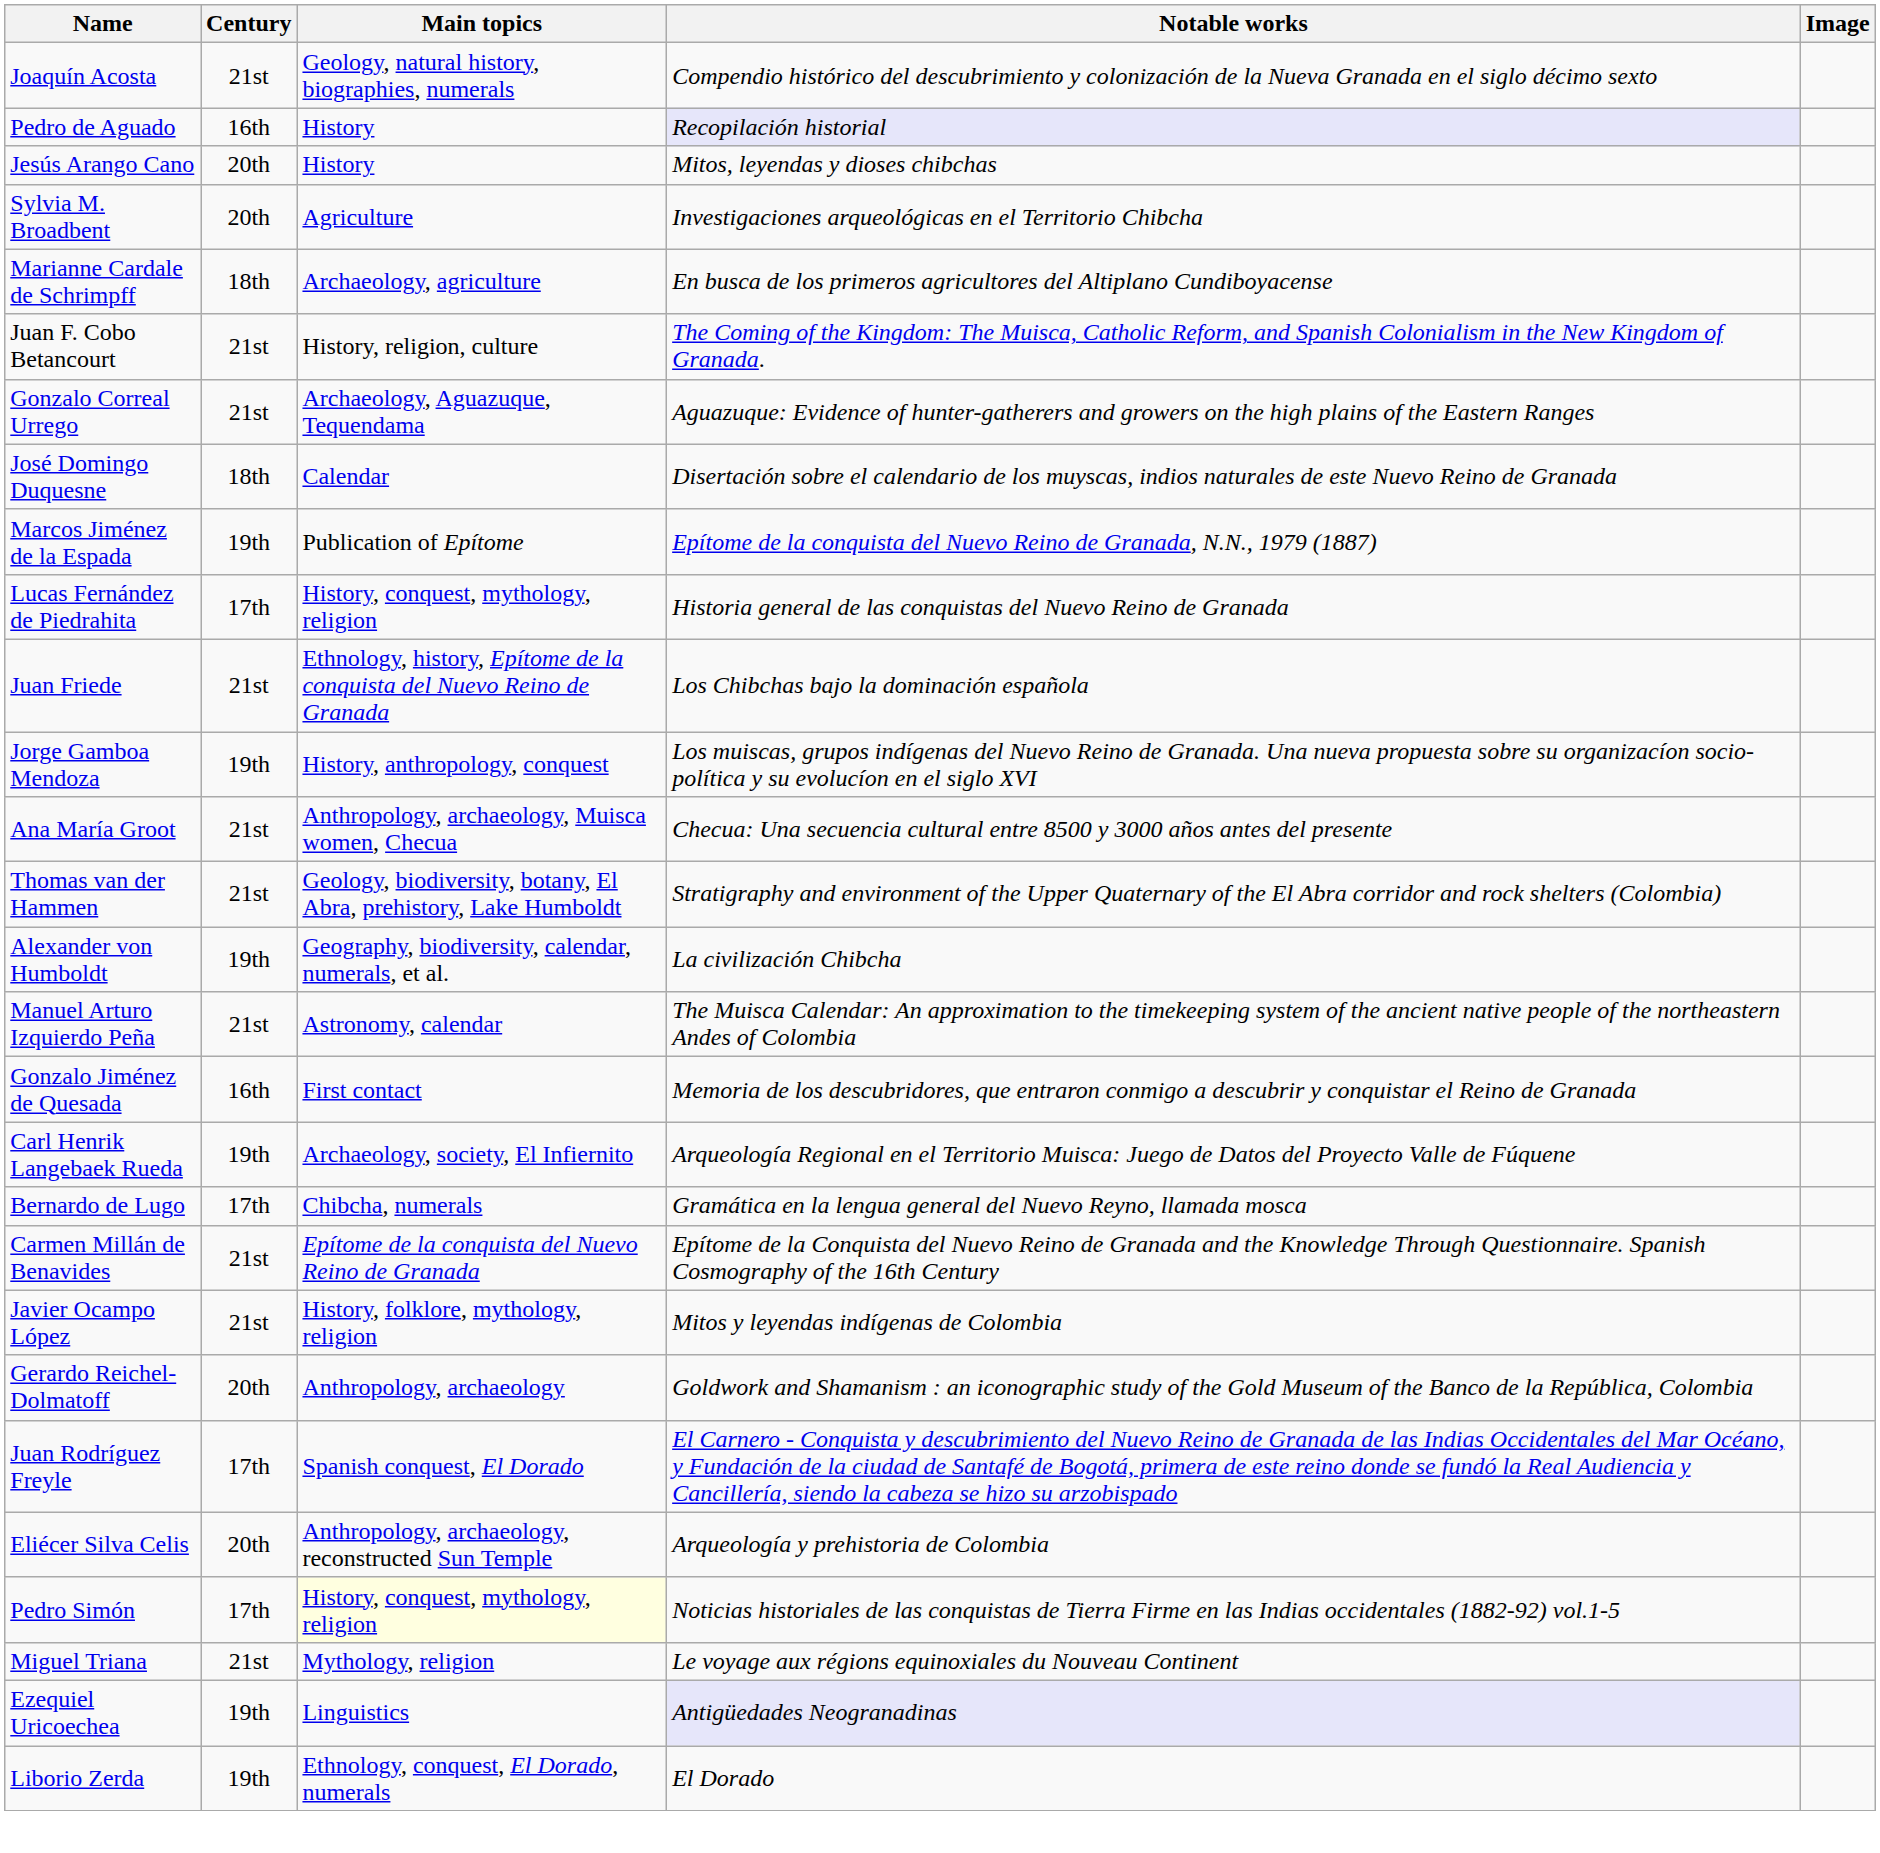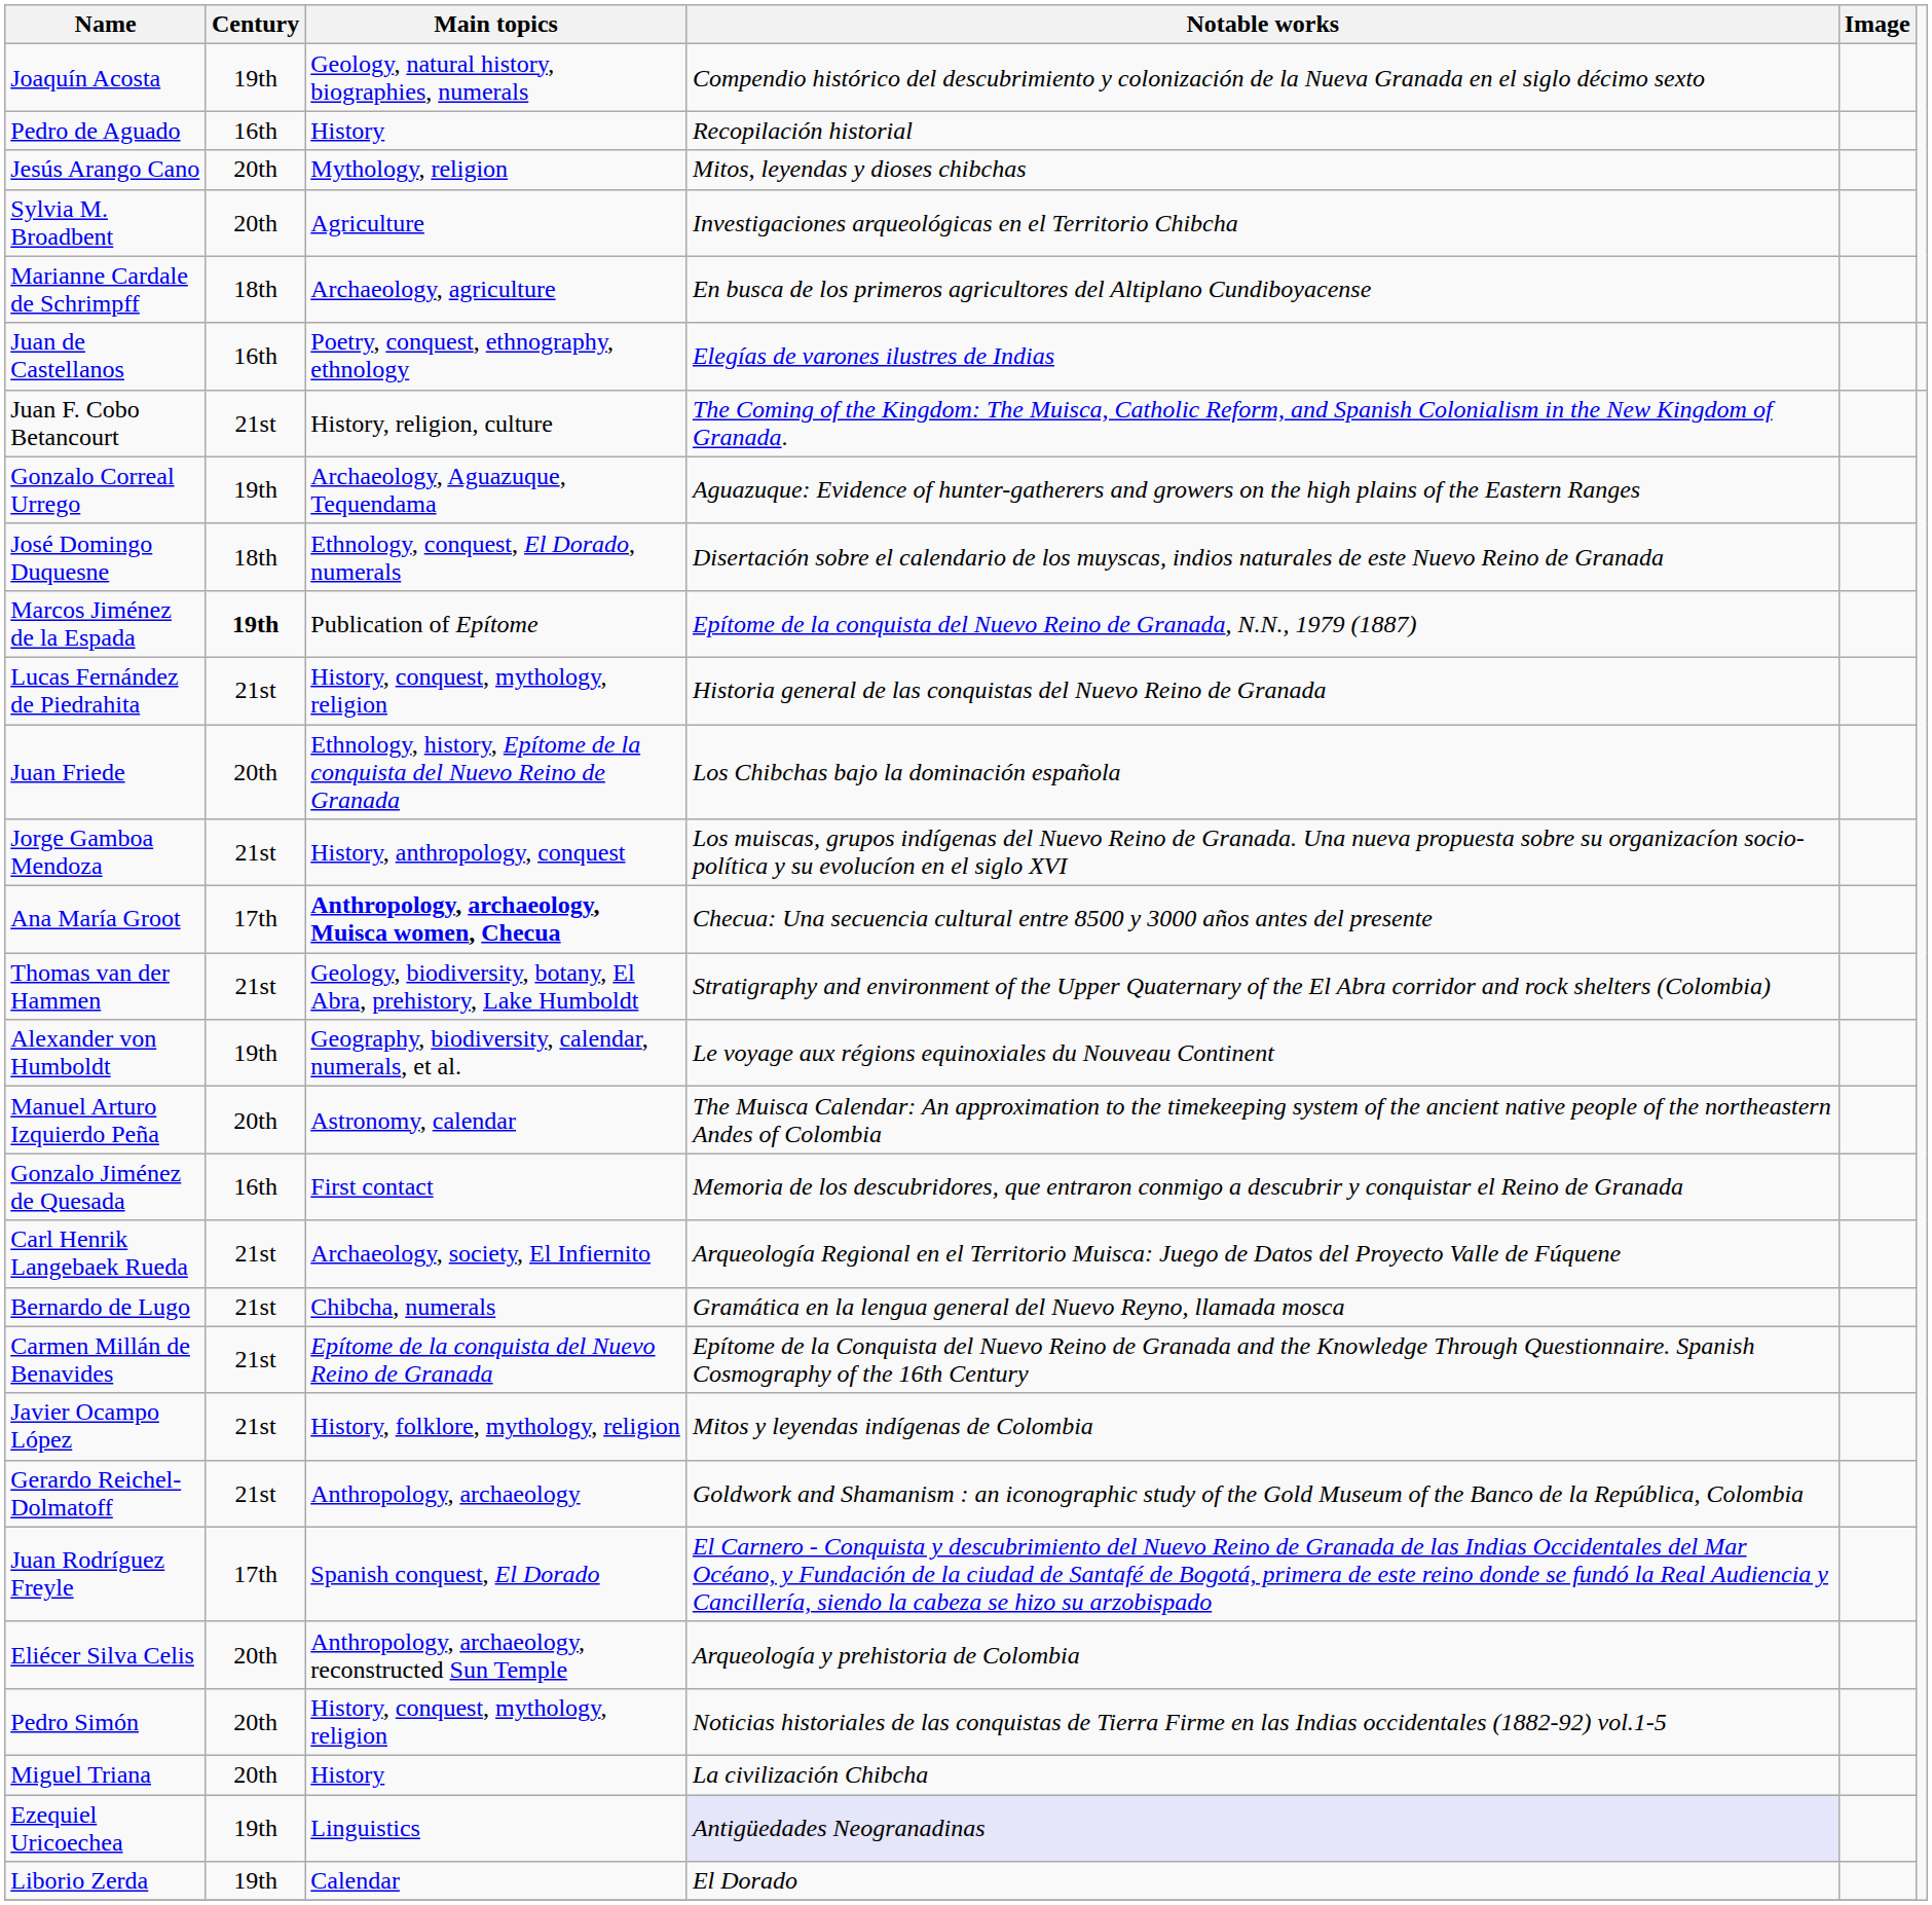Joaquín Acosta | Century: 21st -> 19th
Pedro de Aguado | Notable works: lavender background -> no background
Jesús Arango Cano | Main topics: History -> Mythology, religion
+ row: Juan de Castellanos | 16th | Poetry, conquest, ethnography, ethnology | Elegías de varones ilustres de Indias
Gonzalo Correal Urrego | Century: 21st -> 19th
José Domingo Duquesne | Main topics: Calendar -> Ethnology, conquest, El Dorado, numerals
Marcos Jiménez de la Espada | Century: normal -> bold
Lucas Fernández de Piedrahita | Century: 17th -> 21st
Juan Friede | Century: 21st -> 20th
Jorge Gamboa Mendoza | Century: 19th -> 21st
Ana María Groot | Century: 21st -> 17th
Ana María Groot | Main topics: normal -> bold
Alexander von Humboldt | Notable works: La civilización Chibcha -> Le voyage aux régions equinoxiales du Nouveau Continent
Manuel Arturo Izquierdo Peña | Century: 21st -> 20th
Carl Henrik Langebaek Rueda | Century: 19th -> 21st
Bernardo de Lugo | Century: 17th -> 21st
Gerardo Reichel-Dolmatoff | Century: 20th -> 21st
Pedro Simón | Century: 17th -> 20th
Pedro Simón | Main topics: lightyellow background -> no background
Miguel Triana | Century: 21st -> 20th
Miguel Triana | Main topics: Mythology, religion -> History
Miguel Triana | Notable works: Le voyage aux régions equinoxiales du Nouveau Continent -> La civilización Chibcha
Liborio Zerda | Main topics: Ethnology, conquest, El Dorado, numerals -> Calendar
